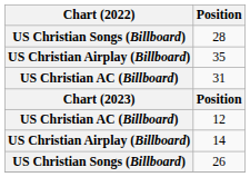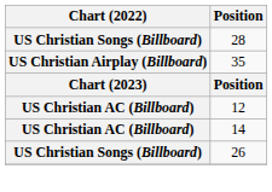- row: US Christian AC (Billboard) | 31
14 | Chart (2022): US Christian Airplay (Billboard) -> US Christian AC (Billboard)
